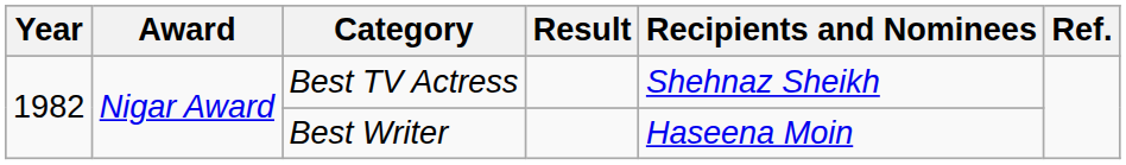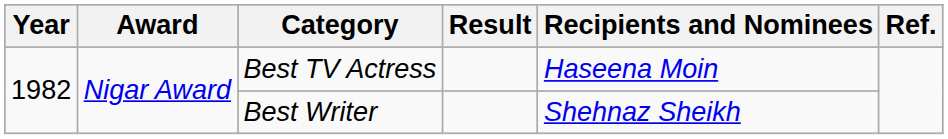Best TV Actress | Recipients and Nominees: Shehnaz Sheikh -> Haseena Moin
Best Writer | Recipients and Nominees: Haseena Moin -> Shehnaz Sheikh
